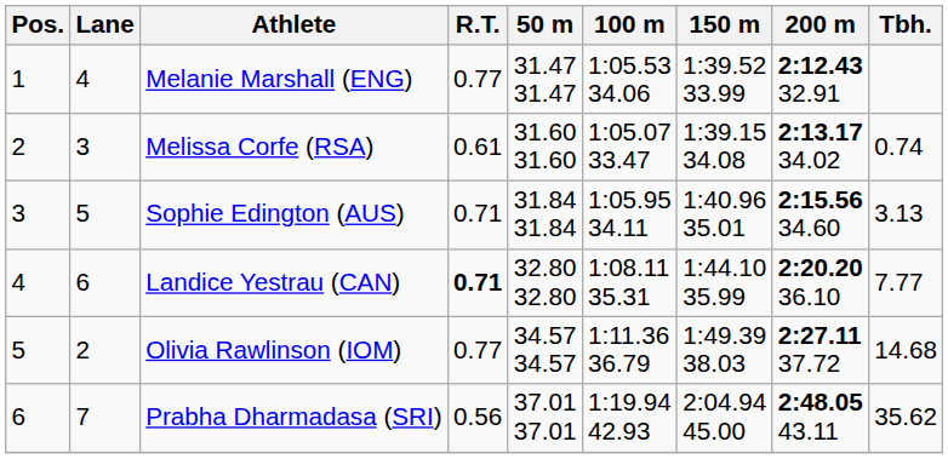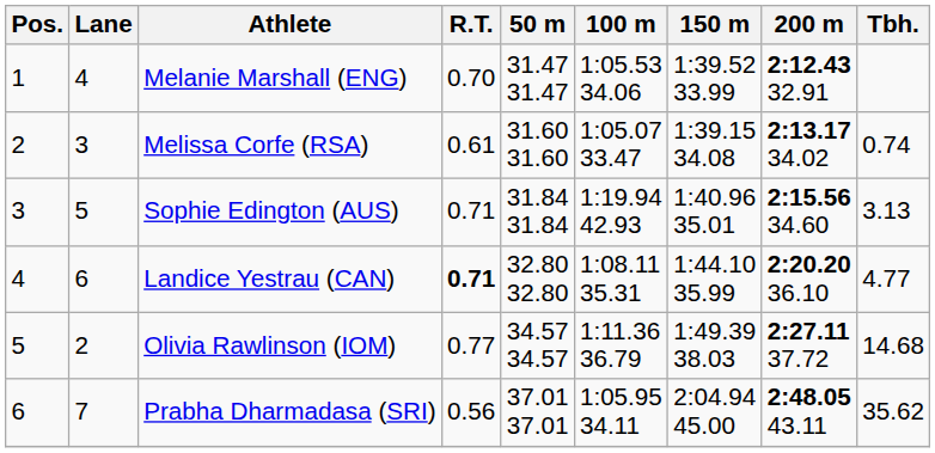Melanie Marshall (ENG) | R.T.: 0.77 -> 0.70
Sophie Edington (AUS) | 100 m: 1:05.95 34.11 -> 1:19.94 42.93
Landice Yestrau (CAN) | Tbh.: 7.77 -> 4.77
Prabha Dharmadasa (SRI) | 100 m: 1:19.94 42.93 -> 1:05.95 34.11
